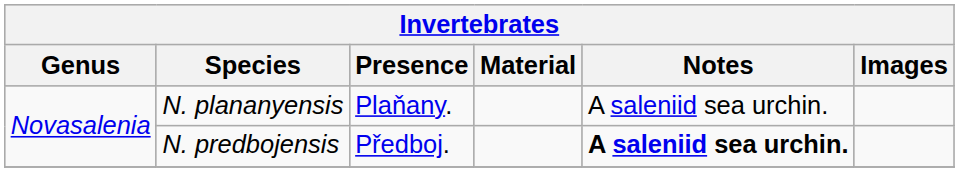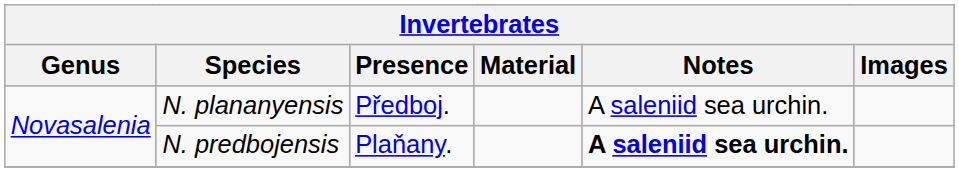N. plananyensis | Presence: Plaňany. -> Předboj.
N. predbojensis | Presence: Předboj. -> Plaňany.
